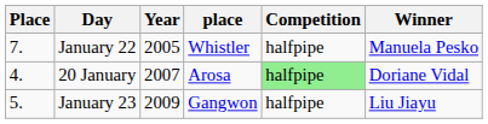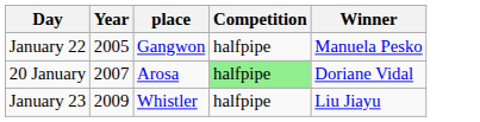- column: Place | 7. | 4. | 5.
January 22 | place: Whistler -> Gangwon
January 23 | place: Gangwon -> Whistler
